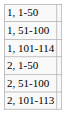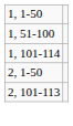- row: 2, 51-100
